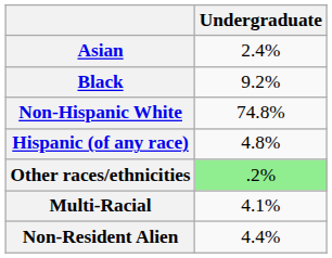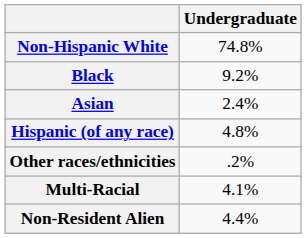rows swapped: Non-Hispanic White <-> Asian
Other races/ethnicities | Undergraduate: lightgreen background -> no background
